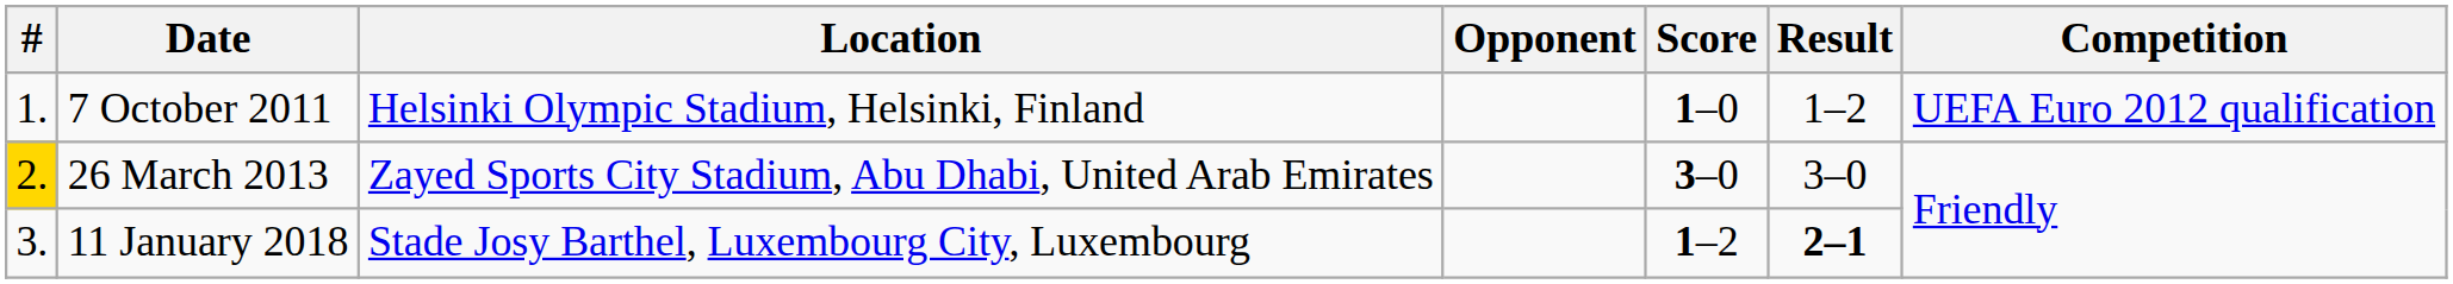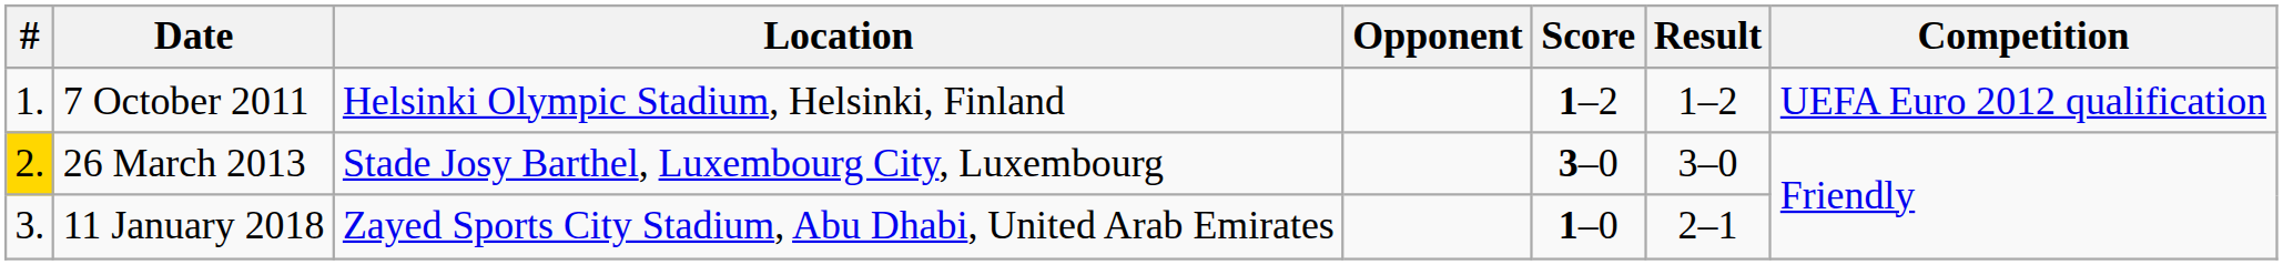7 October 2011 | Score: 1–0 -> 1–2
26 March 2013 | Location: Zayed Sports City Stadium, Abu Dhabi, United Arab Emirates -> Stade Josy Barthel, Luxembourg City, Luxembourg
11 January 2018 | Location: Stade Josy Barthel, Luxembourg City, Luxembourg -> Zayed Sports City Stadium, Abu Dhabi, United Arab Emirates
11 January 2018 | Score: 1–2 -> 1–0
11 January 2018 | Result: bold -> normal
